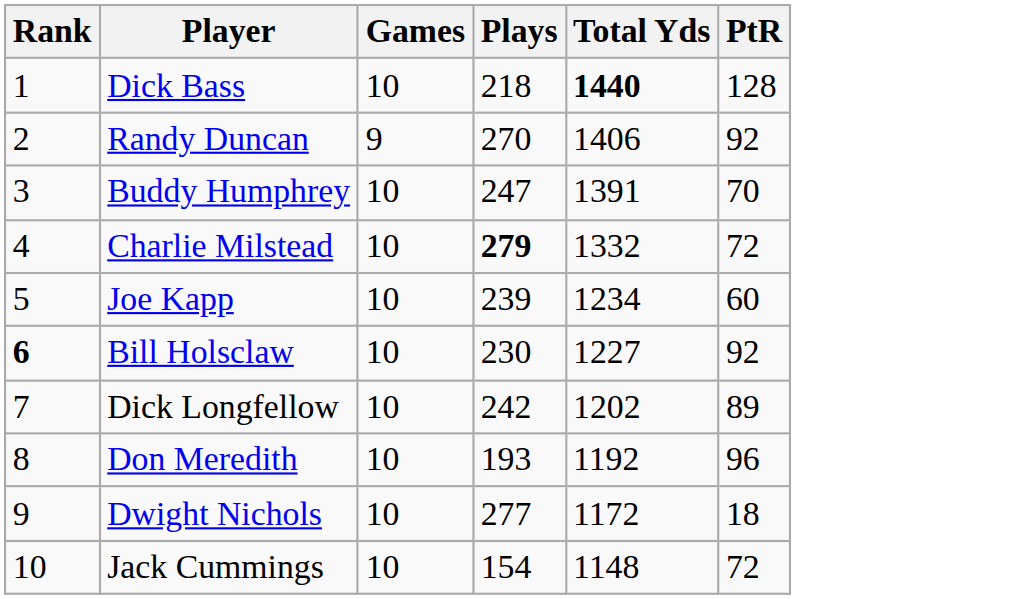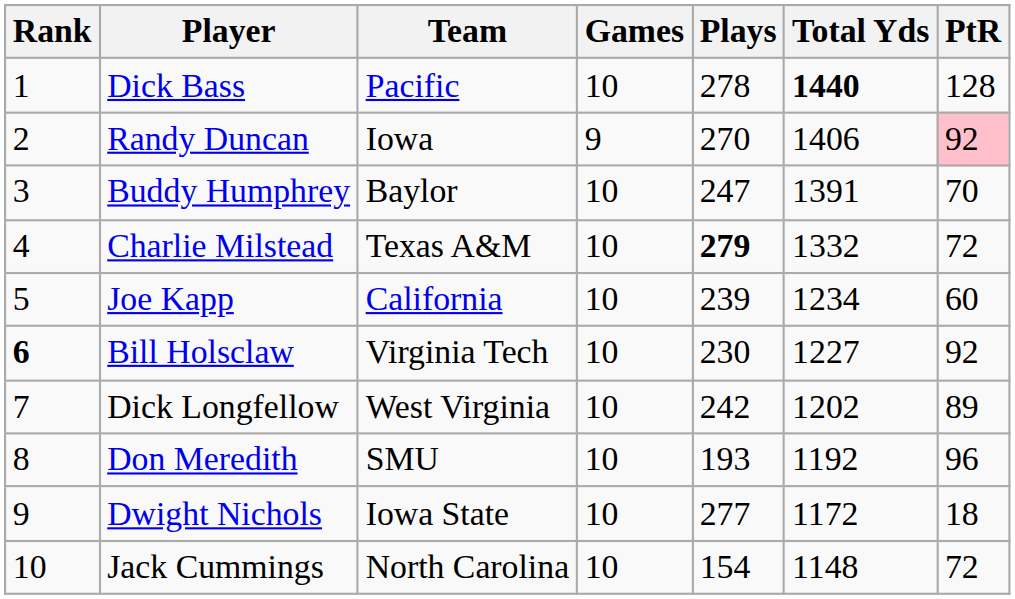+ column: Team | Pacific | Iowa | Baylor | Texas A&M | California | Virginia Tech | West Virginia | SMU | Iowa State | North Carolina
Dick Bass | Plays: 218 -> 278
Randy Duncan | PtR: no background -> pink background
